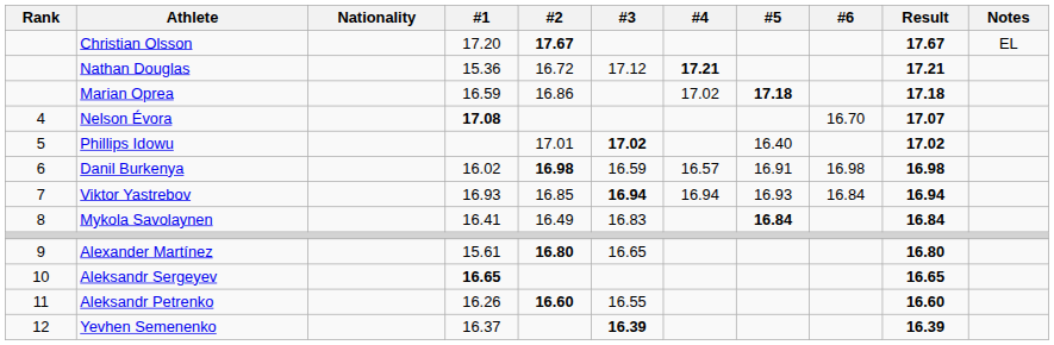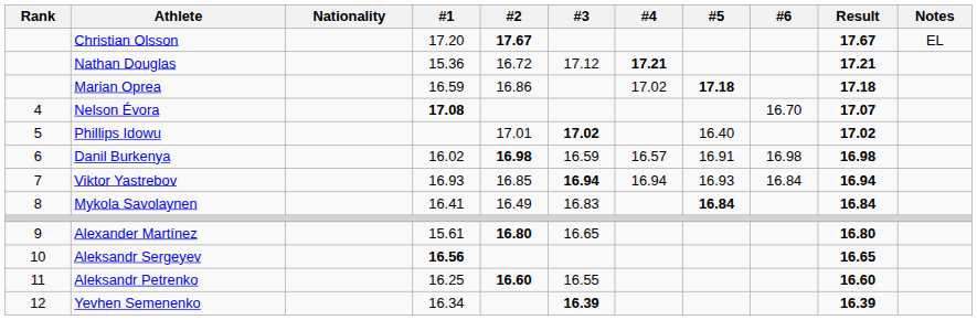Aleksandr Sergeyev | #1: 16.65 -> 16.56
Aleksandr Petrenko | #1: 16.26 -> 16.25
Yevhen Semenenko | #1: 16.37 -> 16.34
